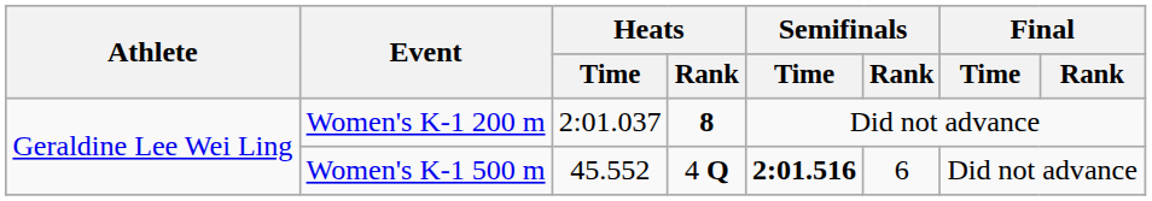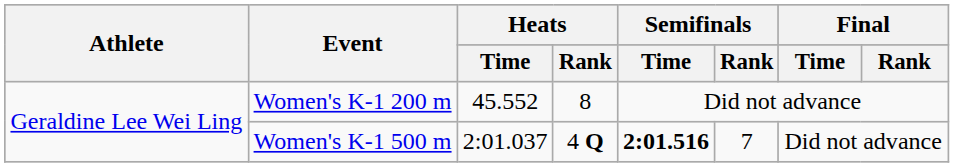Women's K-1 200 m | Heats / Time: 2:01.037 -> 45.552
Women's K-1 200 m | Heats / Rank: bold -> normal
Women's K-1 500 m | Heats / Time: 45.552 -> 2:01.037
Women's K-1 500 m | Semifinals / Rank: 6 -> 7
